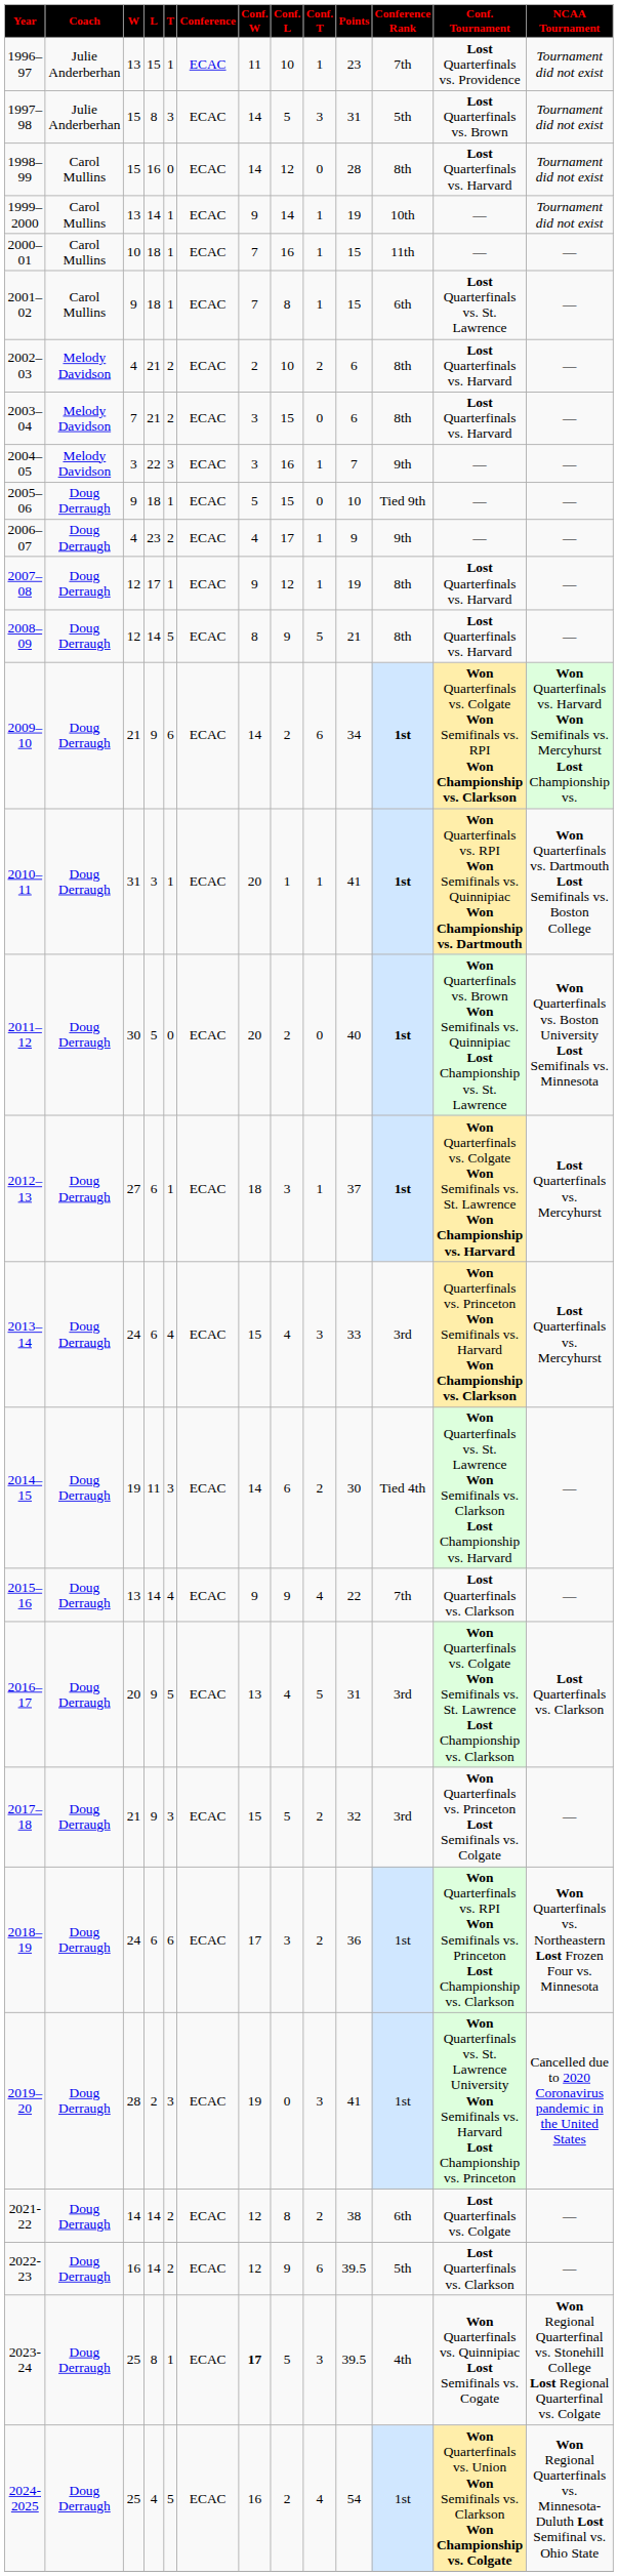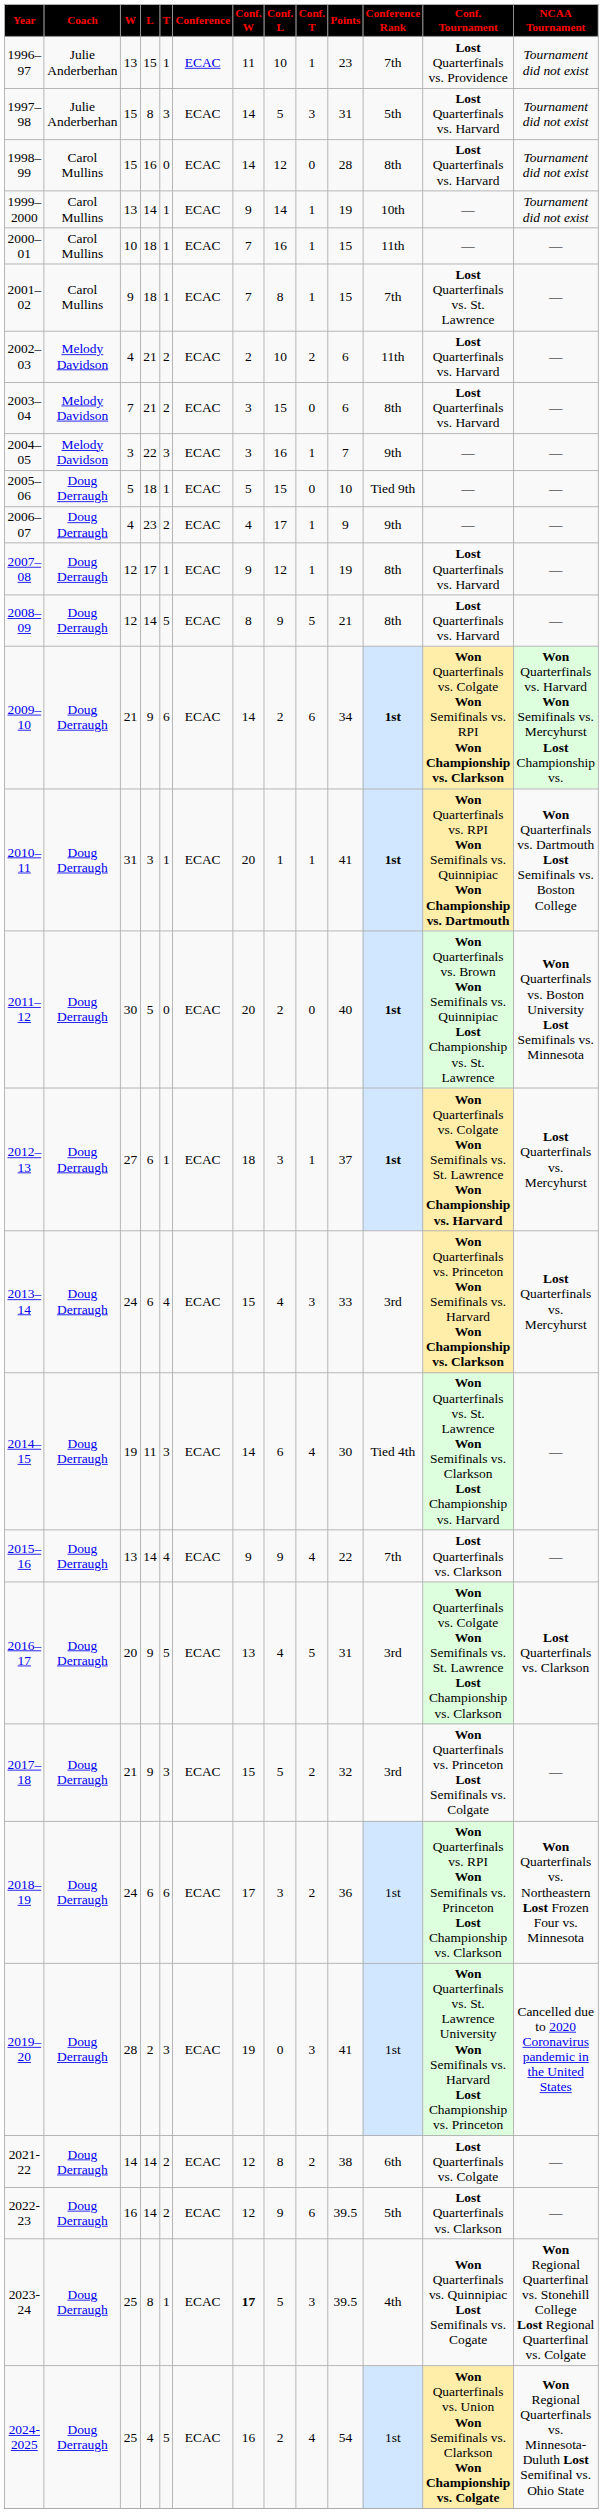1997–98 | Conf. Tournament: Lost Quarterfinals vs. Brown -> Lost Quarterfinals vs. Harvard
2001–02 | Conference Rank: 6th -> 7th
2002–03 | Conference Rank: 8th -> 11th
2005–06 | W: 9 -> 5
2014–15 | Conf. T: 2 -> 4
